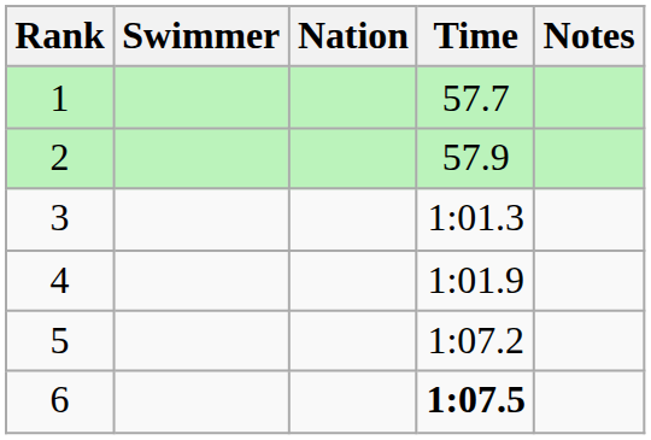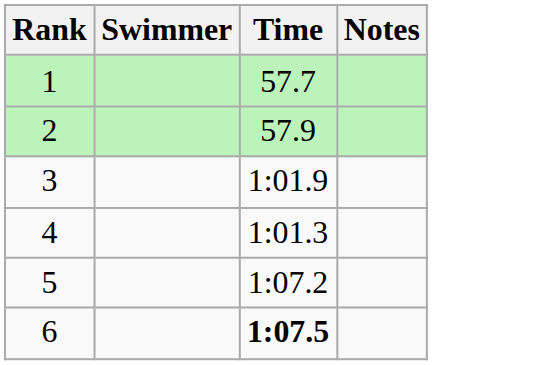- column: Nation
3 | Time: 1:01.3 -> 1:01.9
4 | Time: 1:01.9 -> 1:01.3
